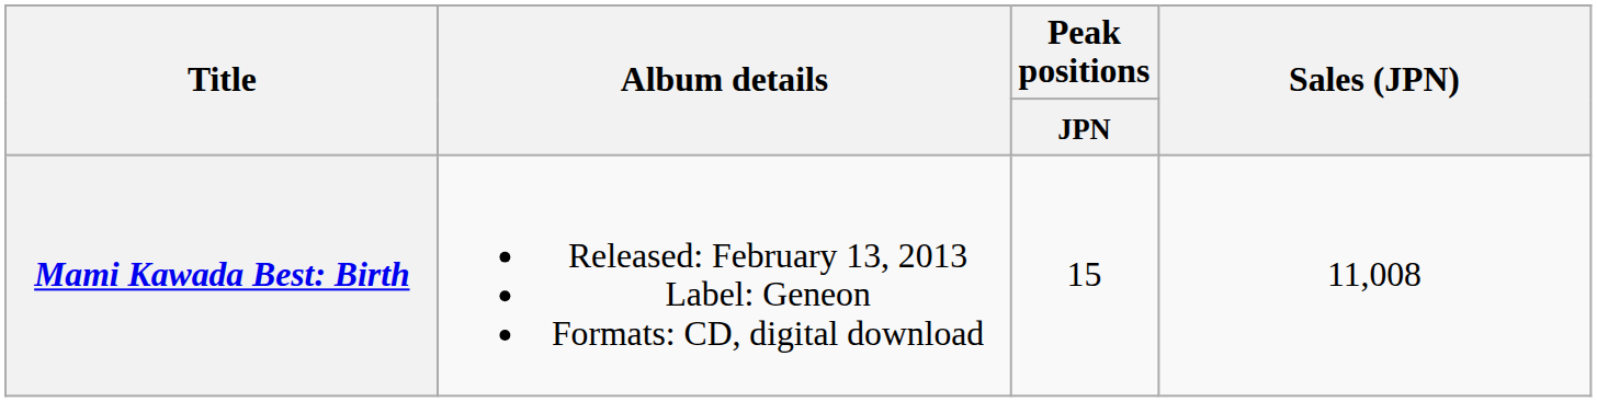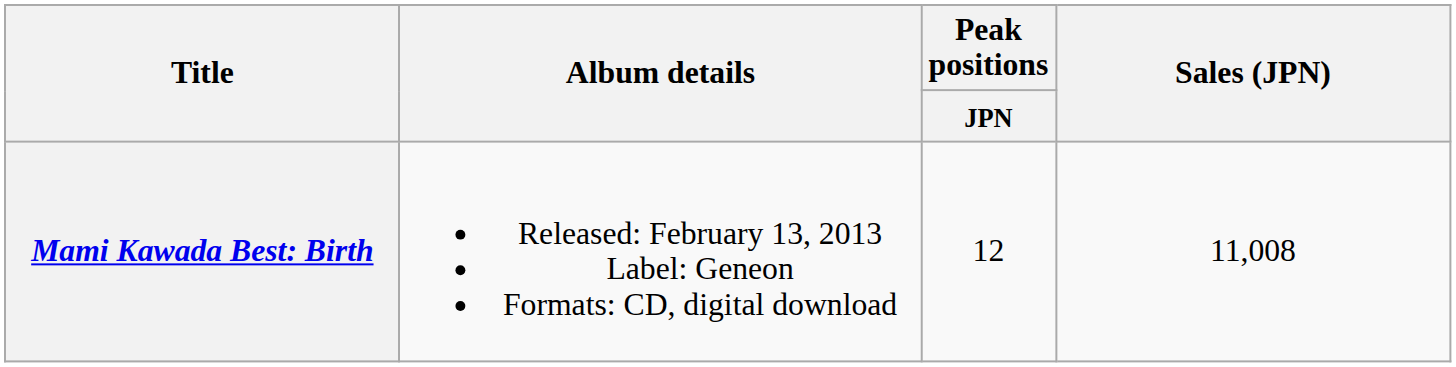Mami Kawada Best: Birth | Peak positions / JPN: 15 -> 12
